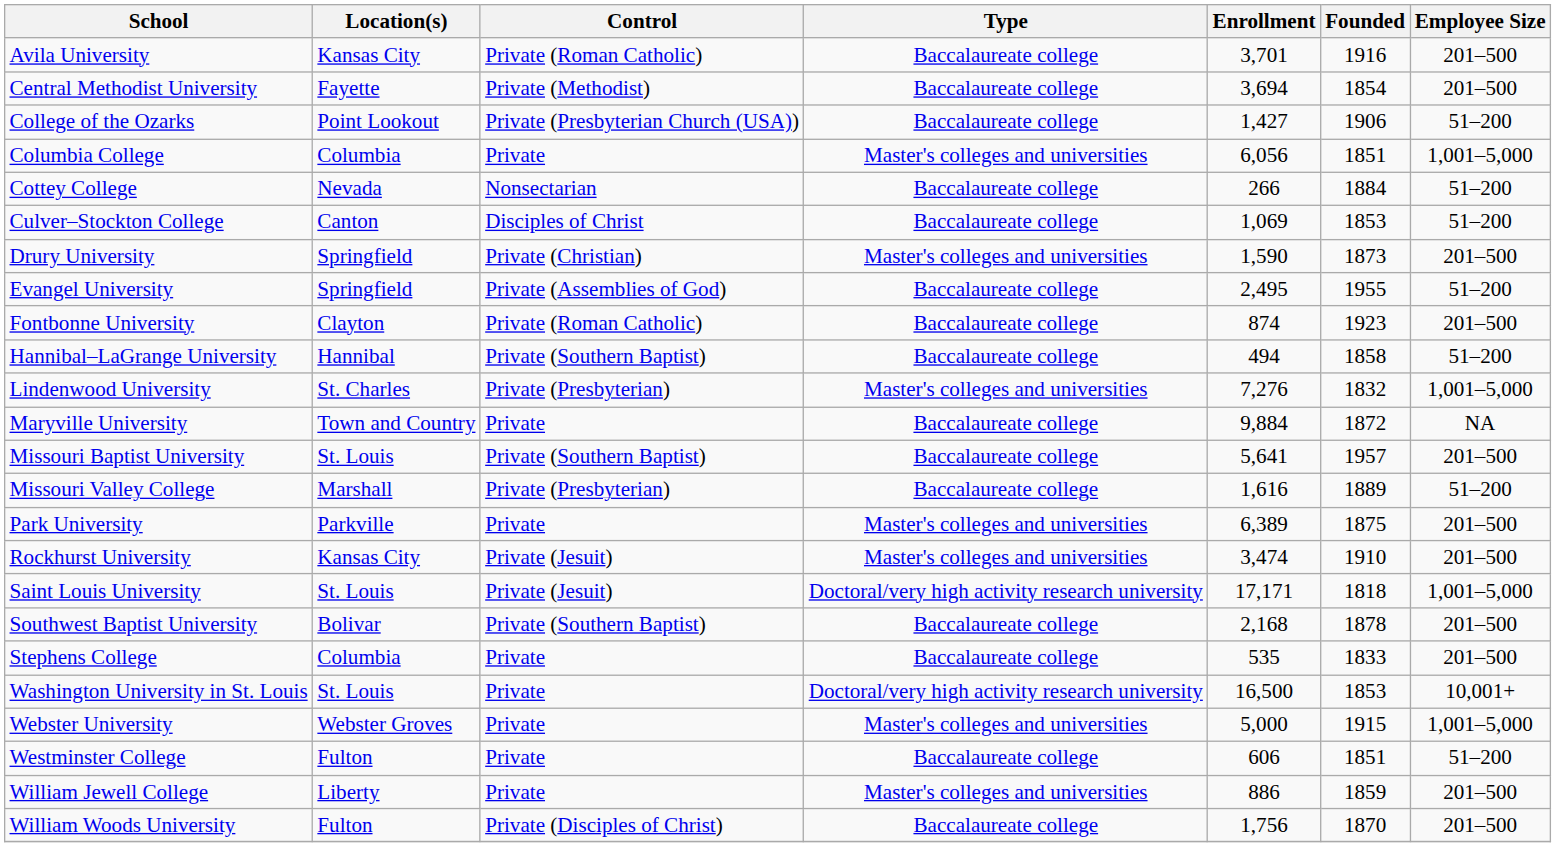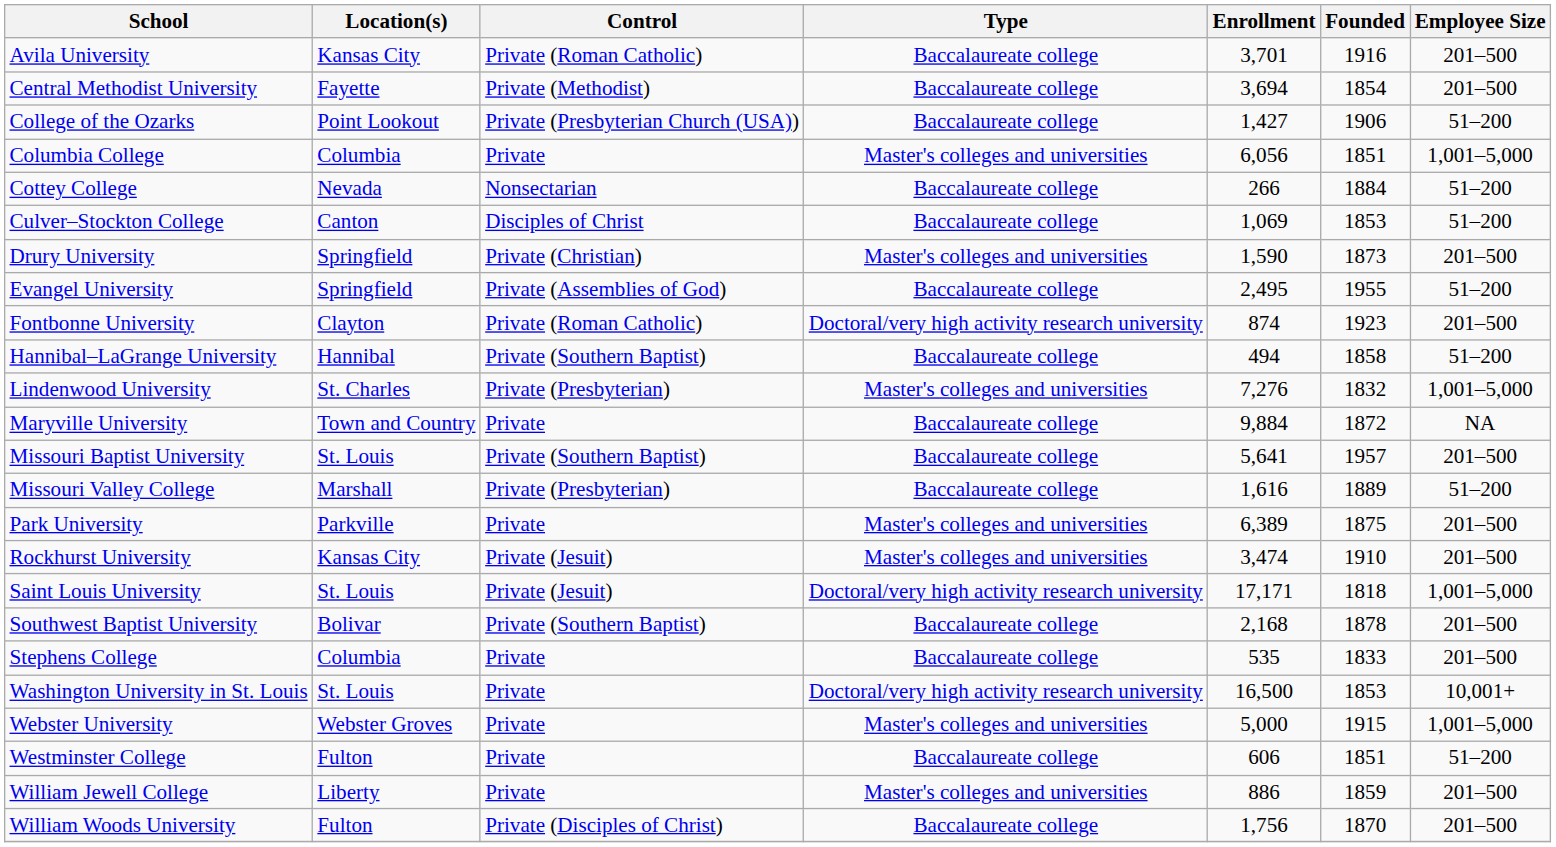Fontbonne University | Type: Baccalaureate college -> Doctoral/very high activity research university
